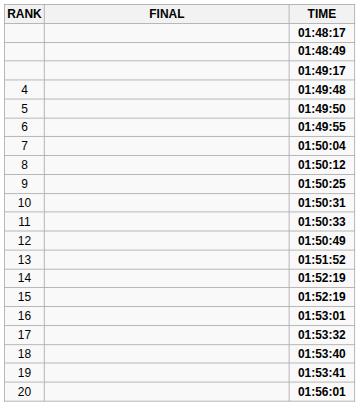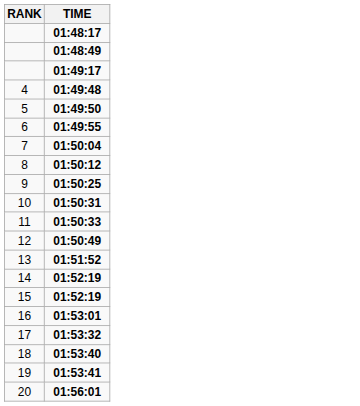- column: FINAL
